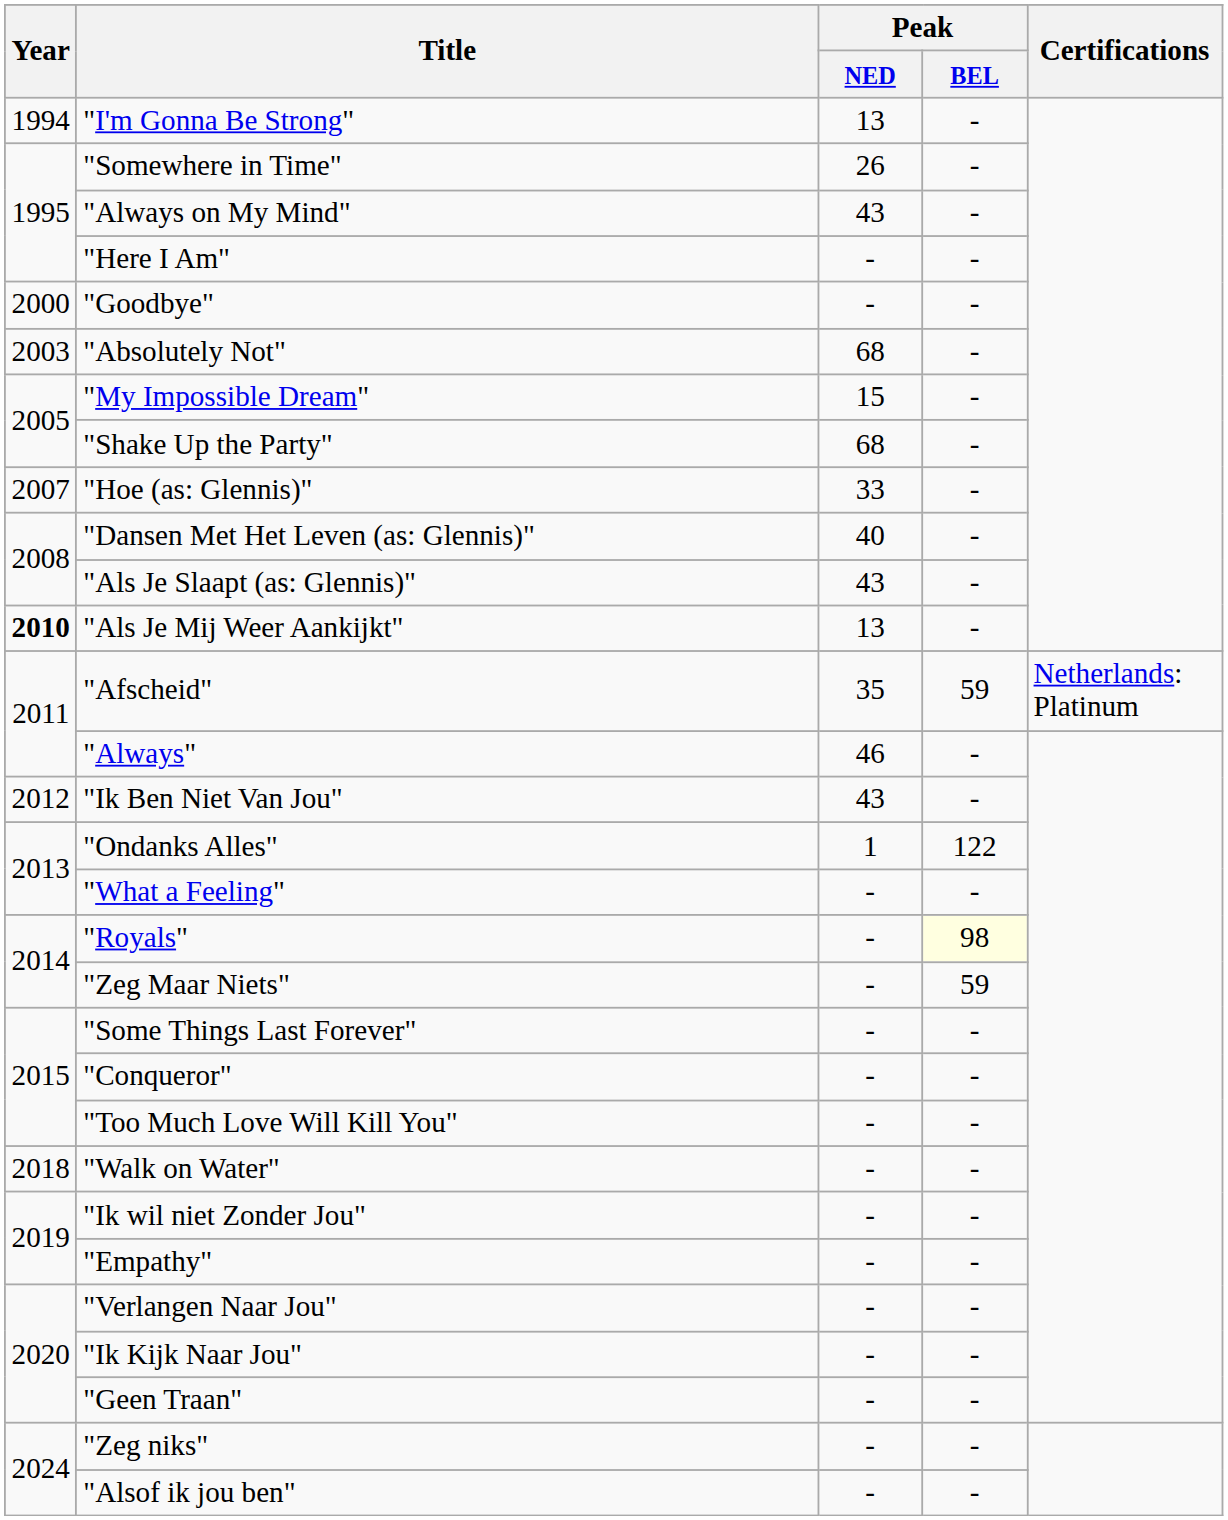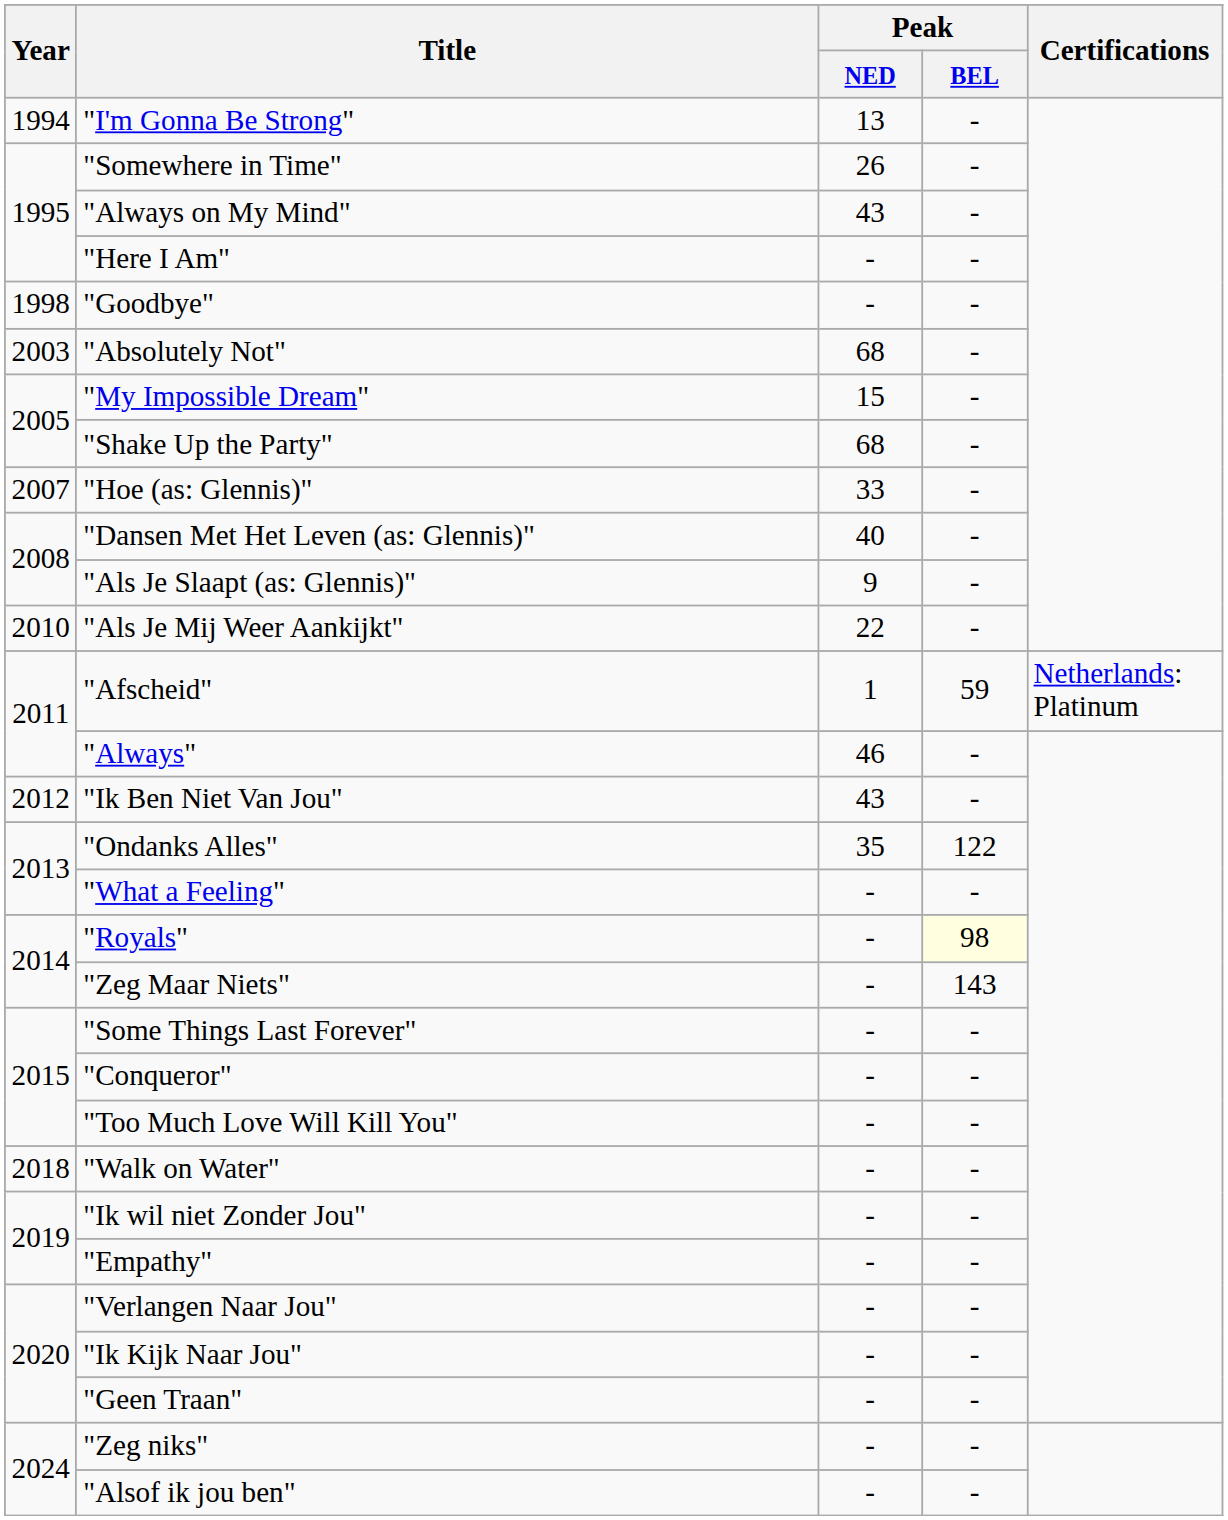"Goodbye" | Year: 2000 -> 1998
"Als Je Slaapt (as: Glennis)" | Peak / NED: 43 -> 9
"Als Je Mij Weer Aankijkt" | Year: bold -> normal
"Als Je Mij Weer Aankijkt" | Peak / NED: 13 -> 22
"Afscheid" | Peak / NED: 35 -> 1
"Ondanks Alles" | Peak / NED: 1 -> 35
"Zeg Maar Niets" | Peak / BEL: 59 -> 143
